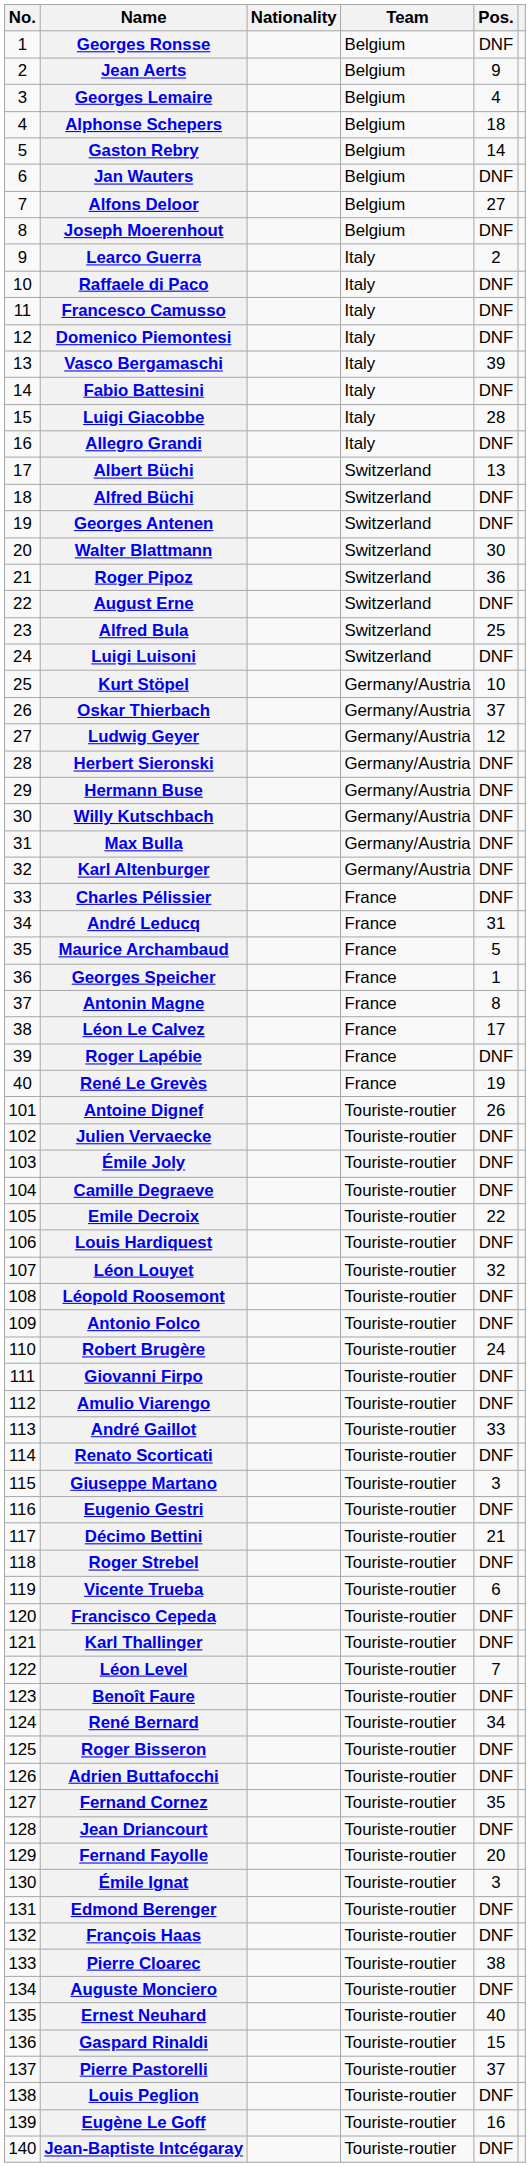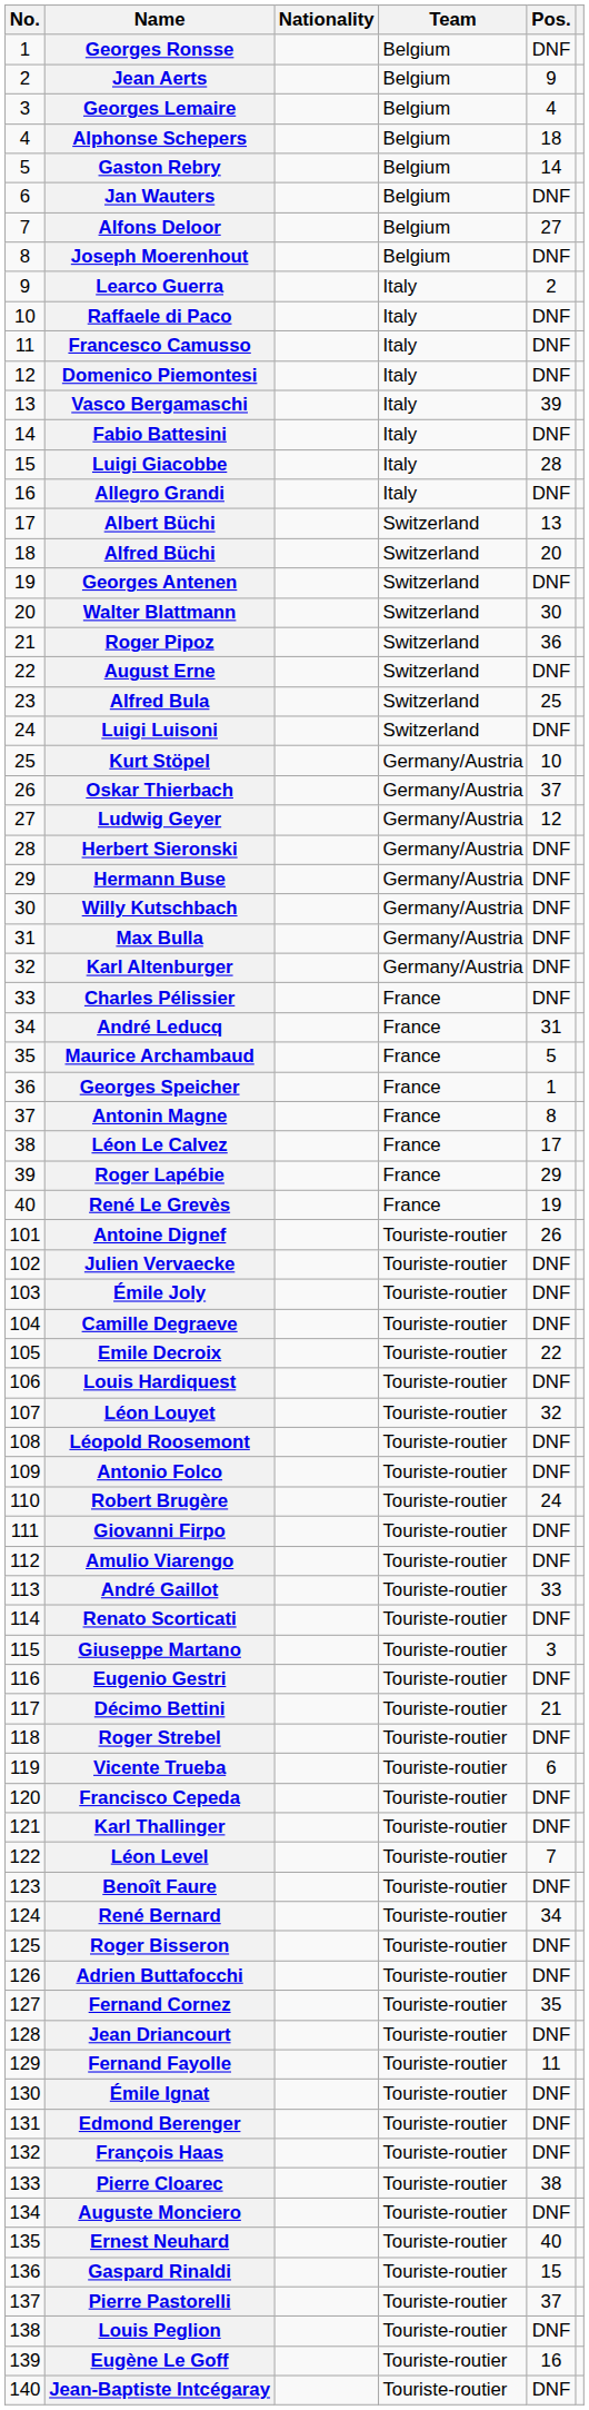Alfred Büchi | Pos.: DNF -> 20
Roger Lapébie | Pos.: DNF -> 29
Fernand Fayolle | Pos.: 20 -> 11
Émile Ignat | Pos.: 3 -> DNF
